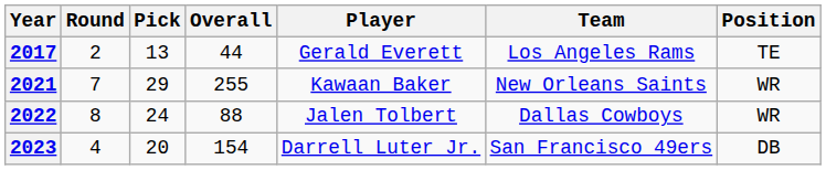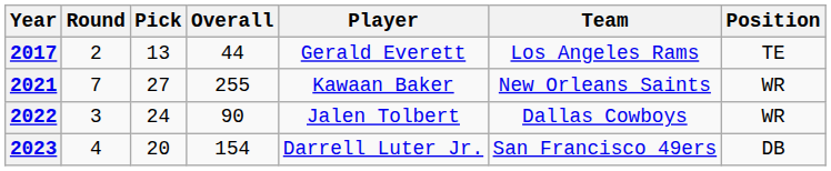2021 | Pick: 29 -> 27
2022 | Round: 8 -> 3
2022 | Overall: 88 -> 90
